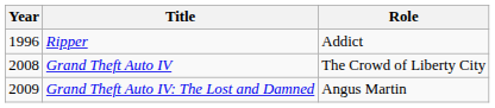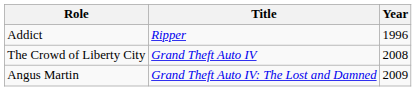columns swapped: Year <-> Role
